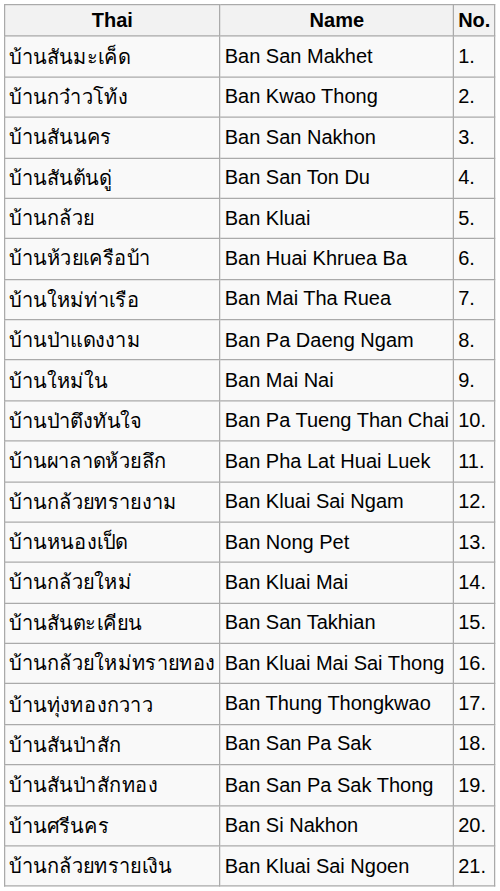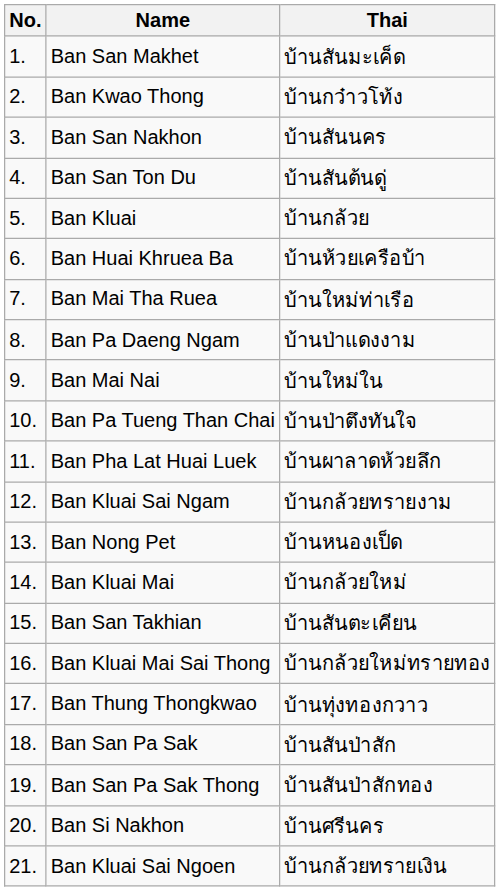columns swapped: No. <-> Thai
